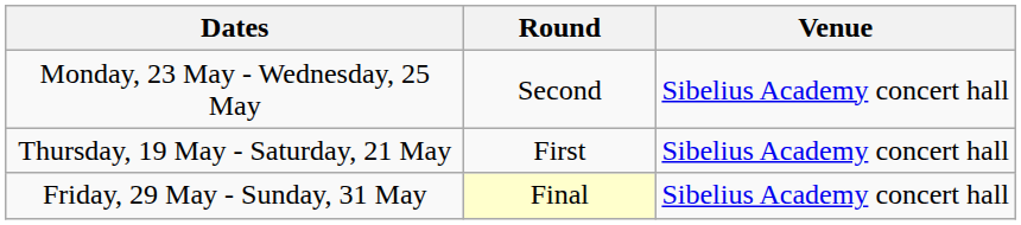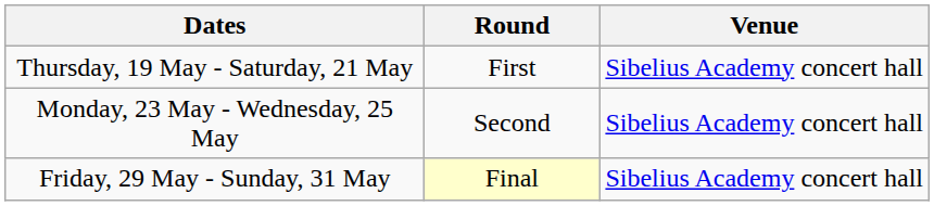rows swapped: Thursday, 19 May - Saturday, 21 May <-> Monday, 23 May - Wednesday, 25 May
